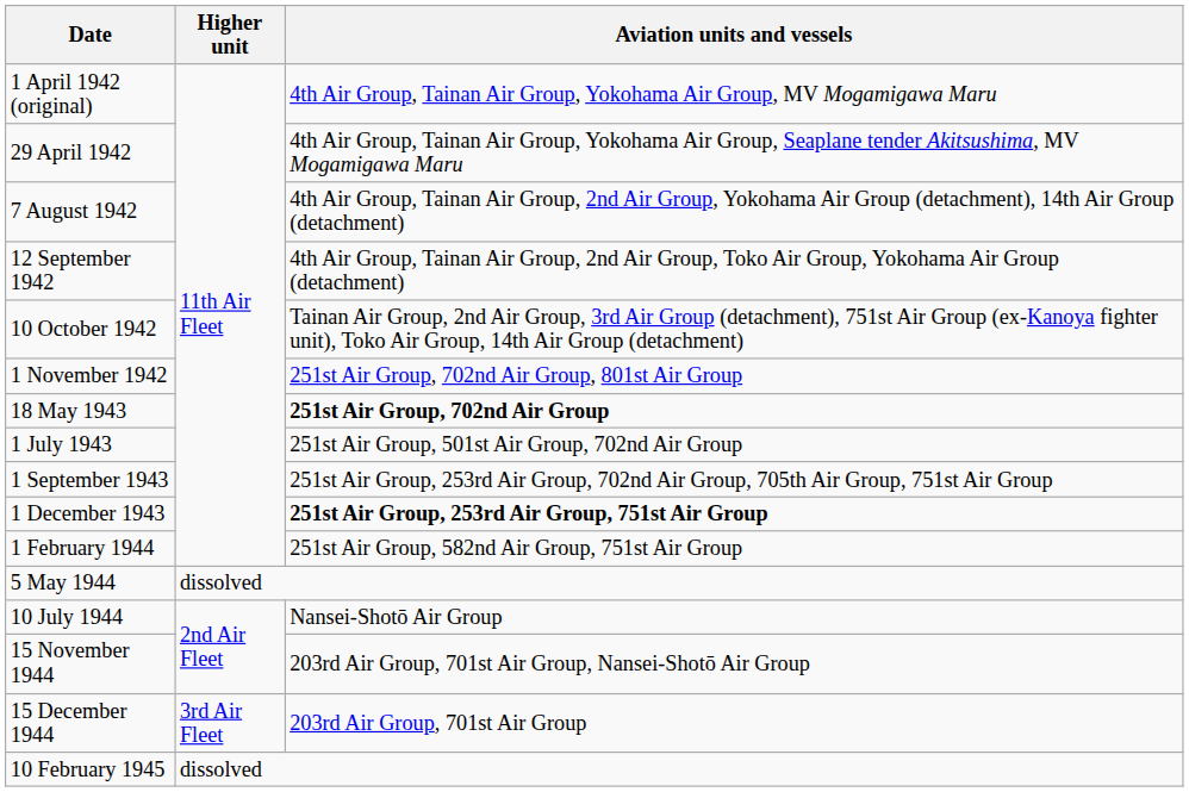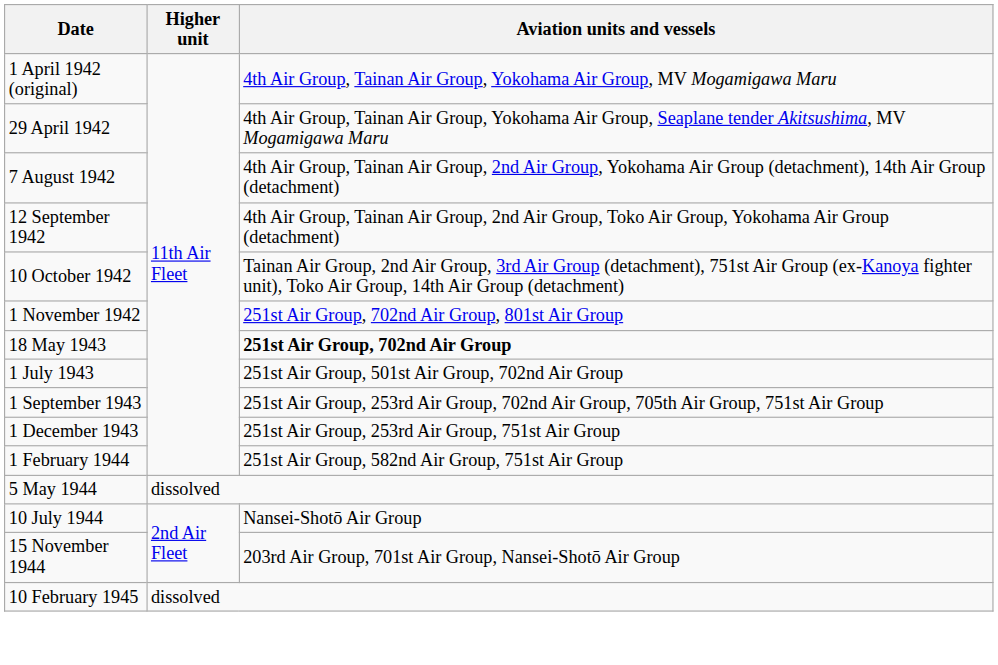1 December 1943 | Aviation units and vessels: bold -> normal
- row: 15 December 1944 | 3rd Air Fleet | 203rd Air Group, 701st Air Group
